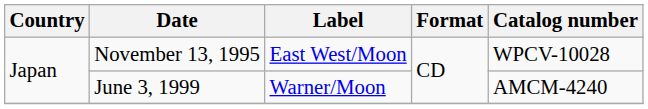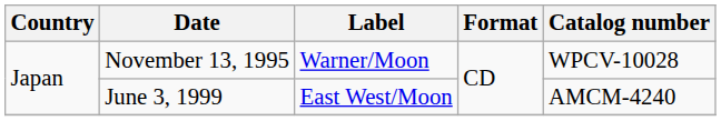November 13, 1995 | Label: East West/Moon -> Warner/Moon
June 3, 1999 | Label: Warner/Moon -> East West/Moon
